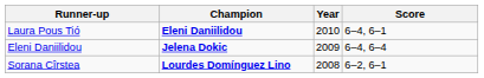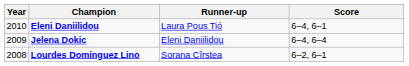columns swapped: Year <-> Runner-up
